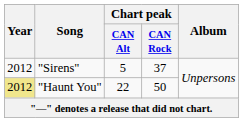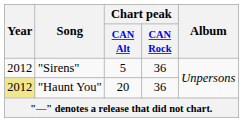"Sirens" | Chart peak / CAN Rock: 37 -> 36
"Haunt You" | Chart peak / CAN Alt: 22 -> 20
"Haunt You" | Chart peak / CAN Rock: 50 -> 36
